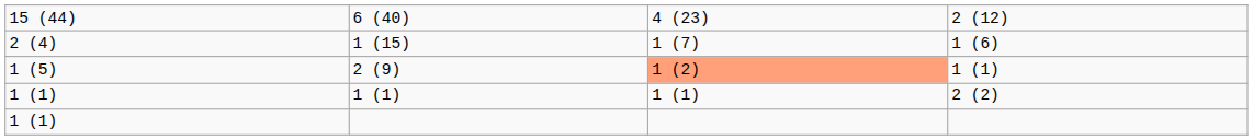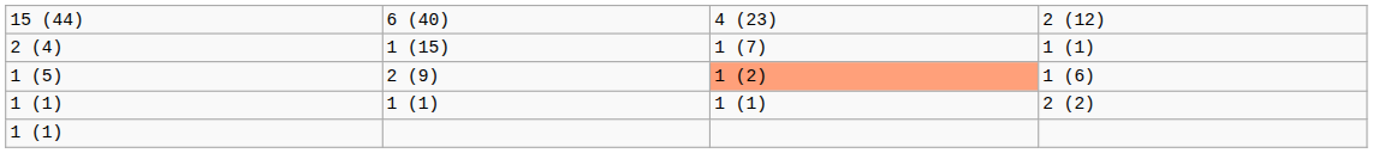1 (15) | column 4: 1 (6) -> 1 (1)
2 (9) | column 4: 1 (1) -> 1 (6)
